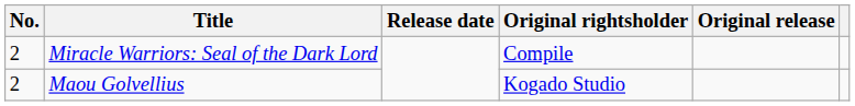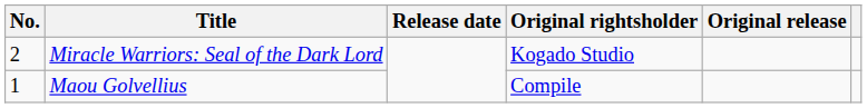Miracle Warriors: Seal of the Dark Lord | Original rightsholder: Compile -> Kogado Studio
Maou Golvellius | No.: 2 -> 1
Maou Golvellius | Original rightsholder: Kogado Studio -> Compile
